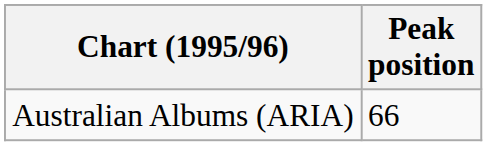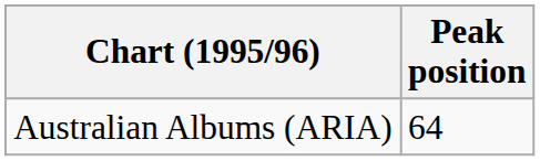Australian Albums (ARIA) | Peak position: 66 -> 64
